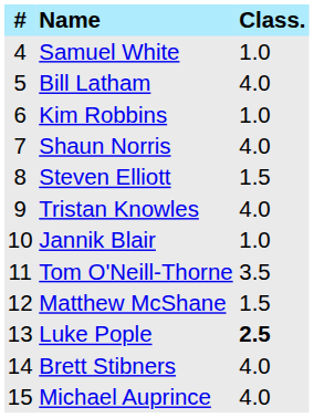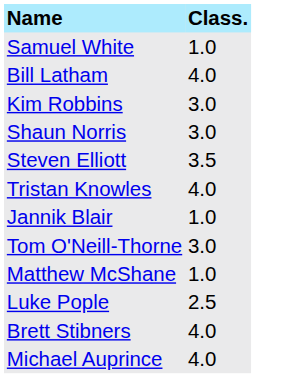- column: # | 4 | 5 | 6 | 7 | 8 | 9 | 10 | 11 | 12 | 13 | 14 | 15
Kim Robbins | Class.: 1.0 -> 3.0
Shaun Norris | Class.: 4.0 -> 3.0
Steven Elliott | Class.: 1.5 -> 3.5
Tom O'Neill-Thorne | Class.: 3.5 -> 3.0
Matthew McShane | Class.: 1.5 -> 1.0
Luke Pople | Class.: bold -> normal
